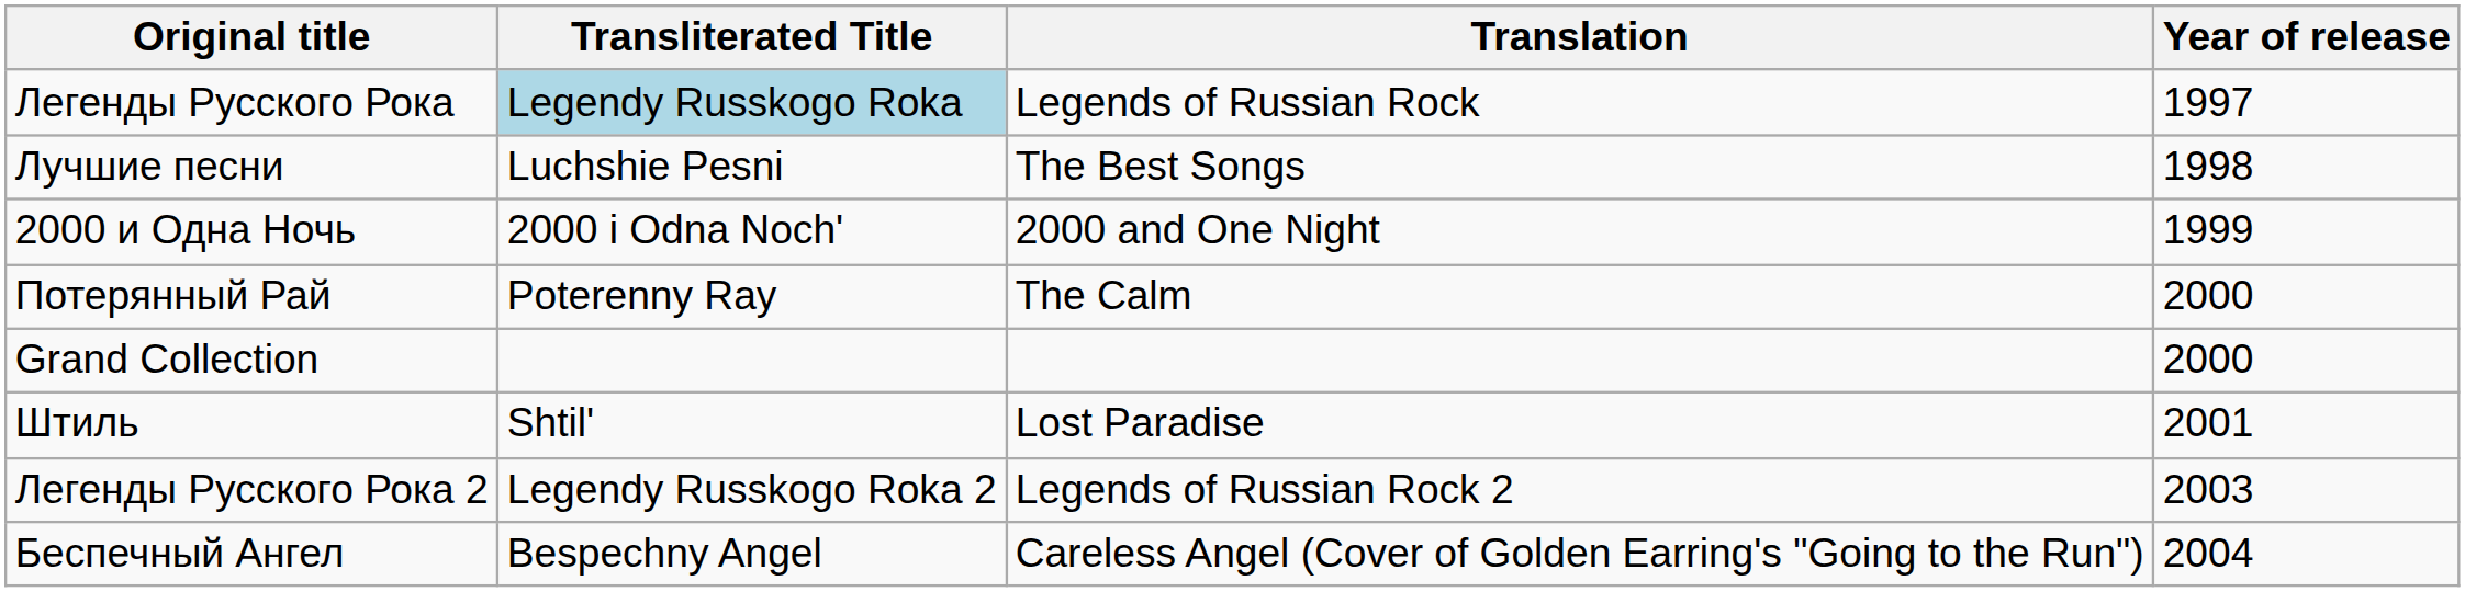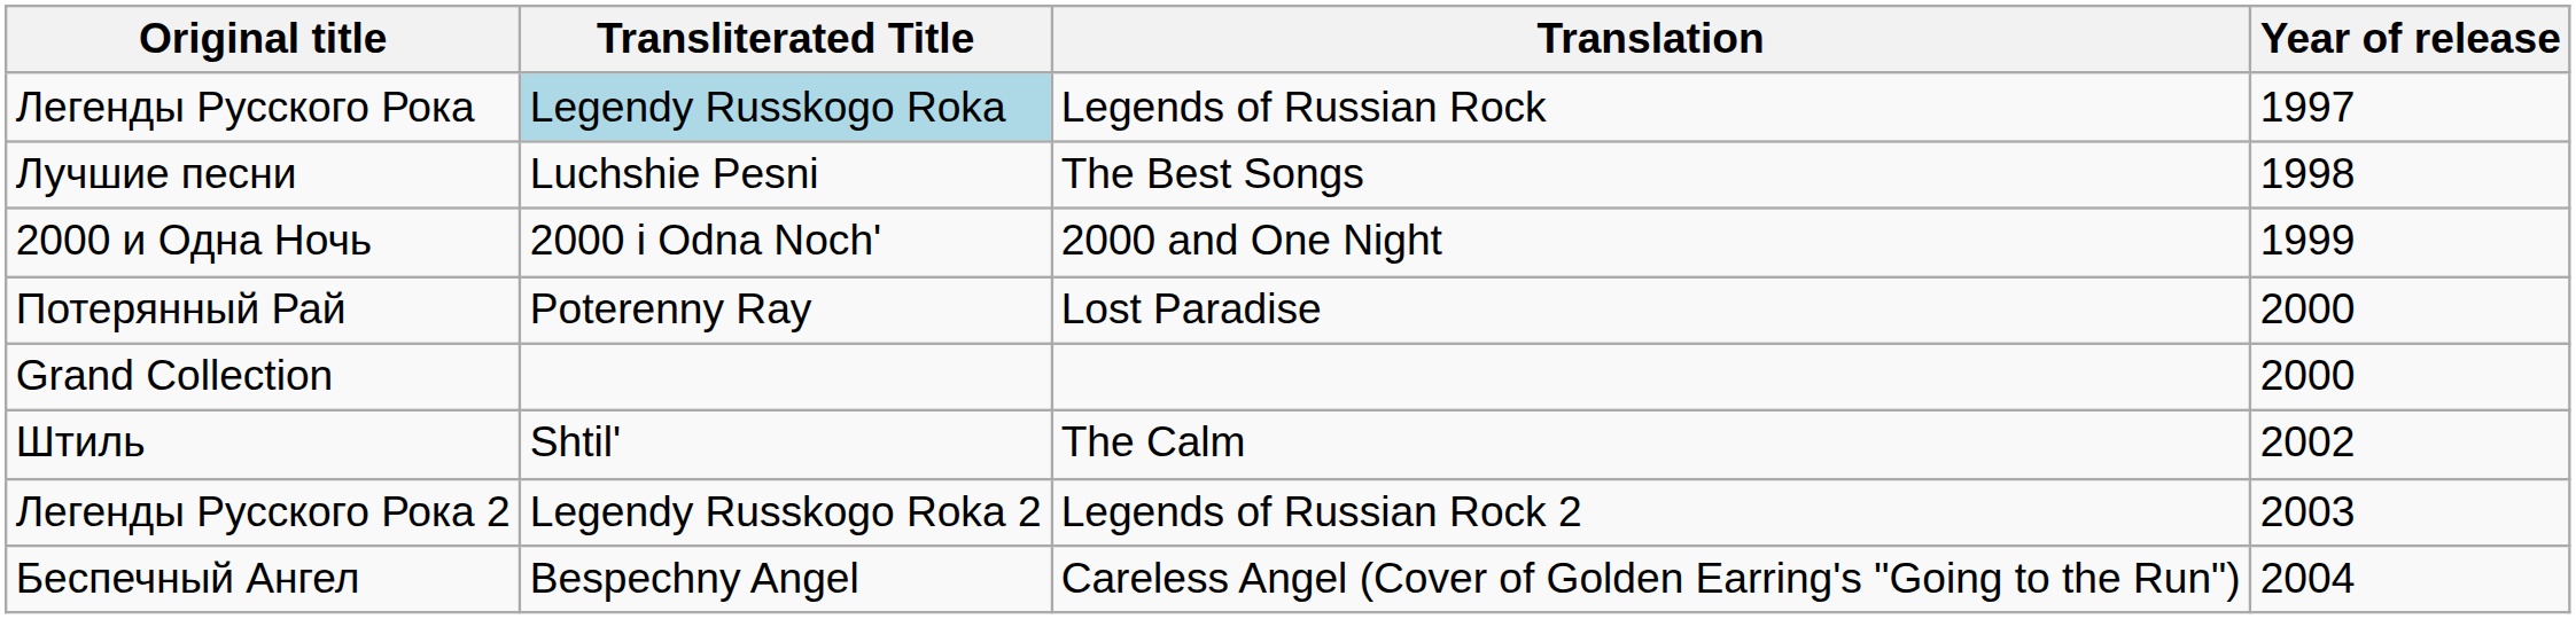Потерянный Рай | Translation: The Calm -> Lost Paradise
Штиль | Translation: Lost Paradise -> The Calm
Штиль | Year of release: 2001 -> 2002
